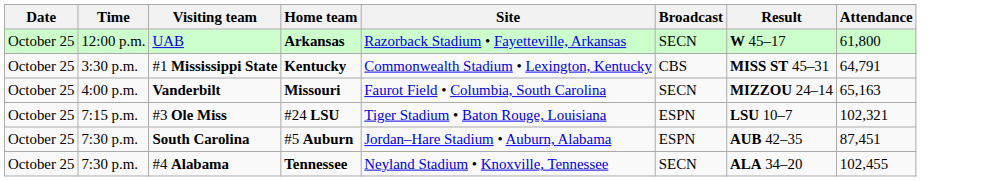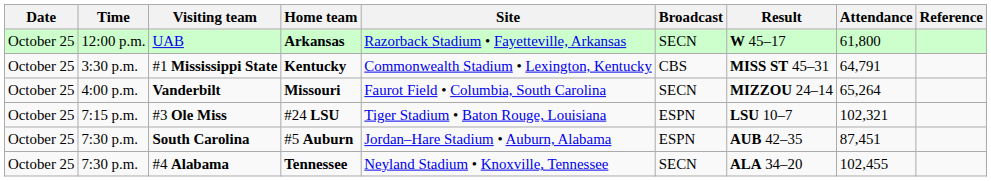+ column: Reference
Vanderbilt | Attendance: 65,163 -> 65,264
